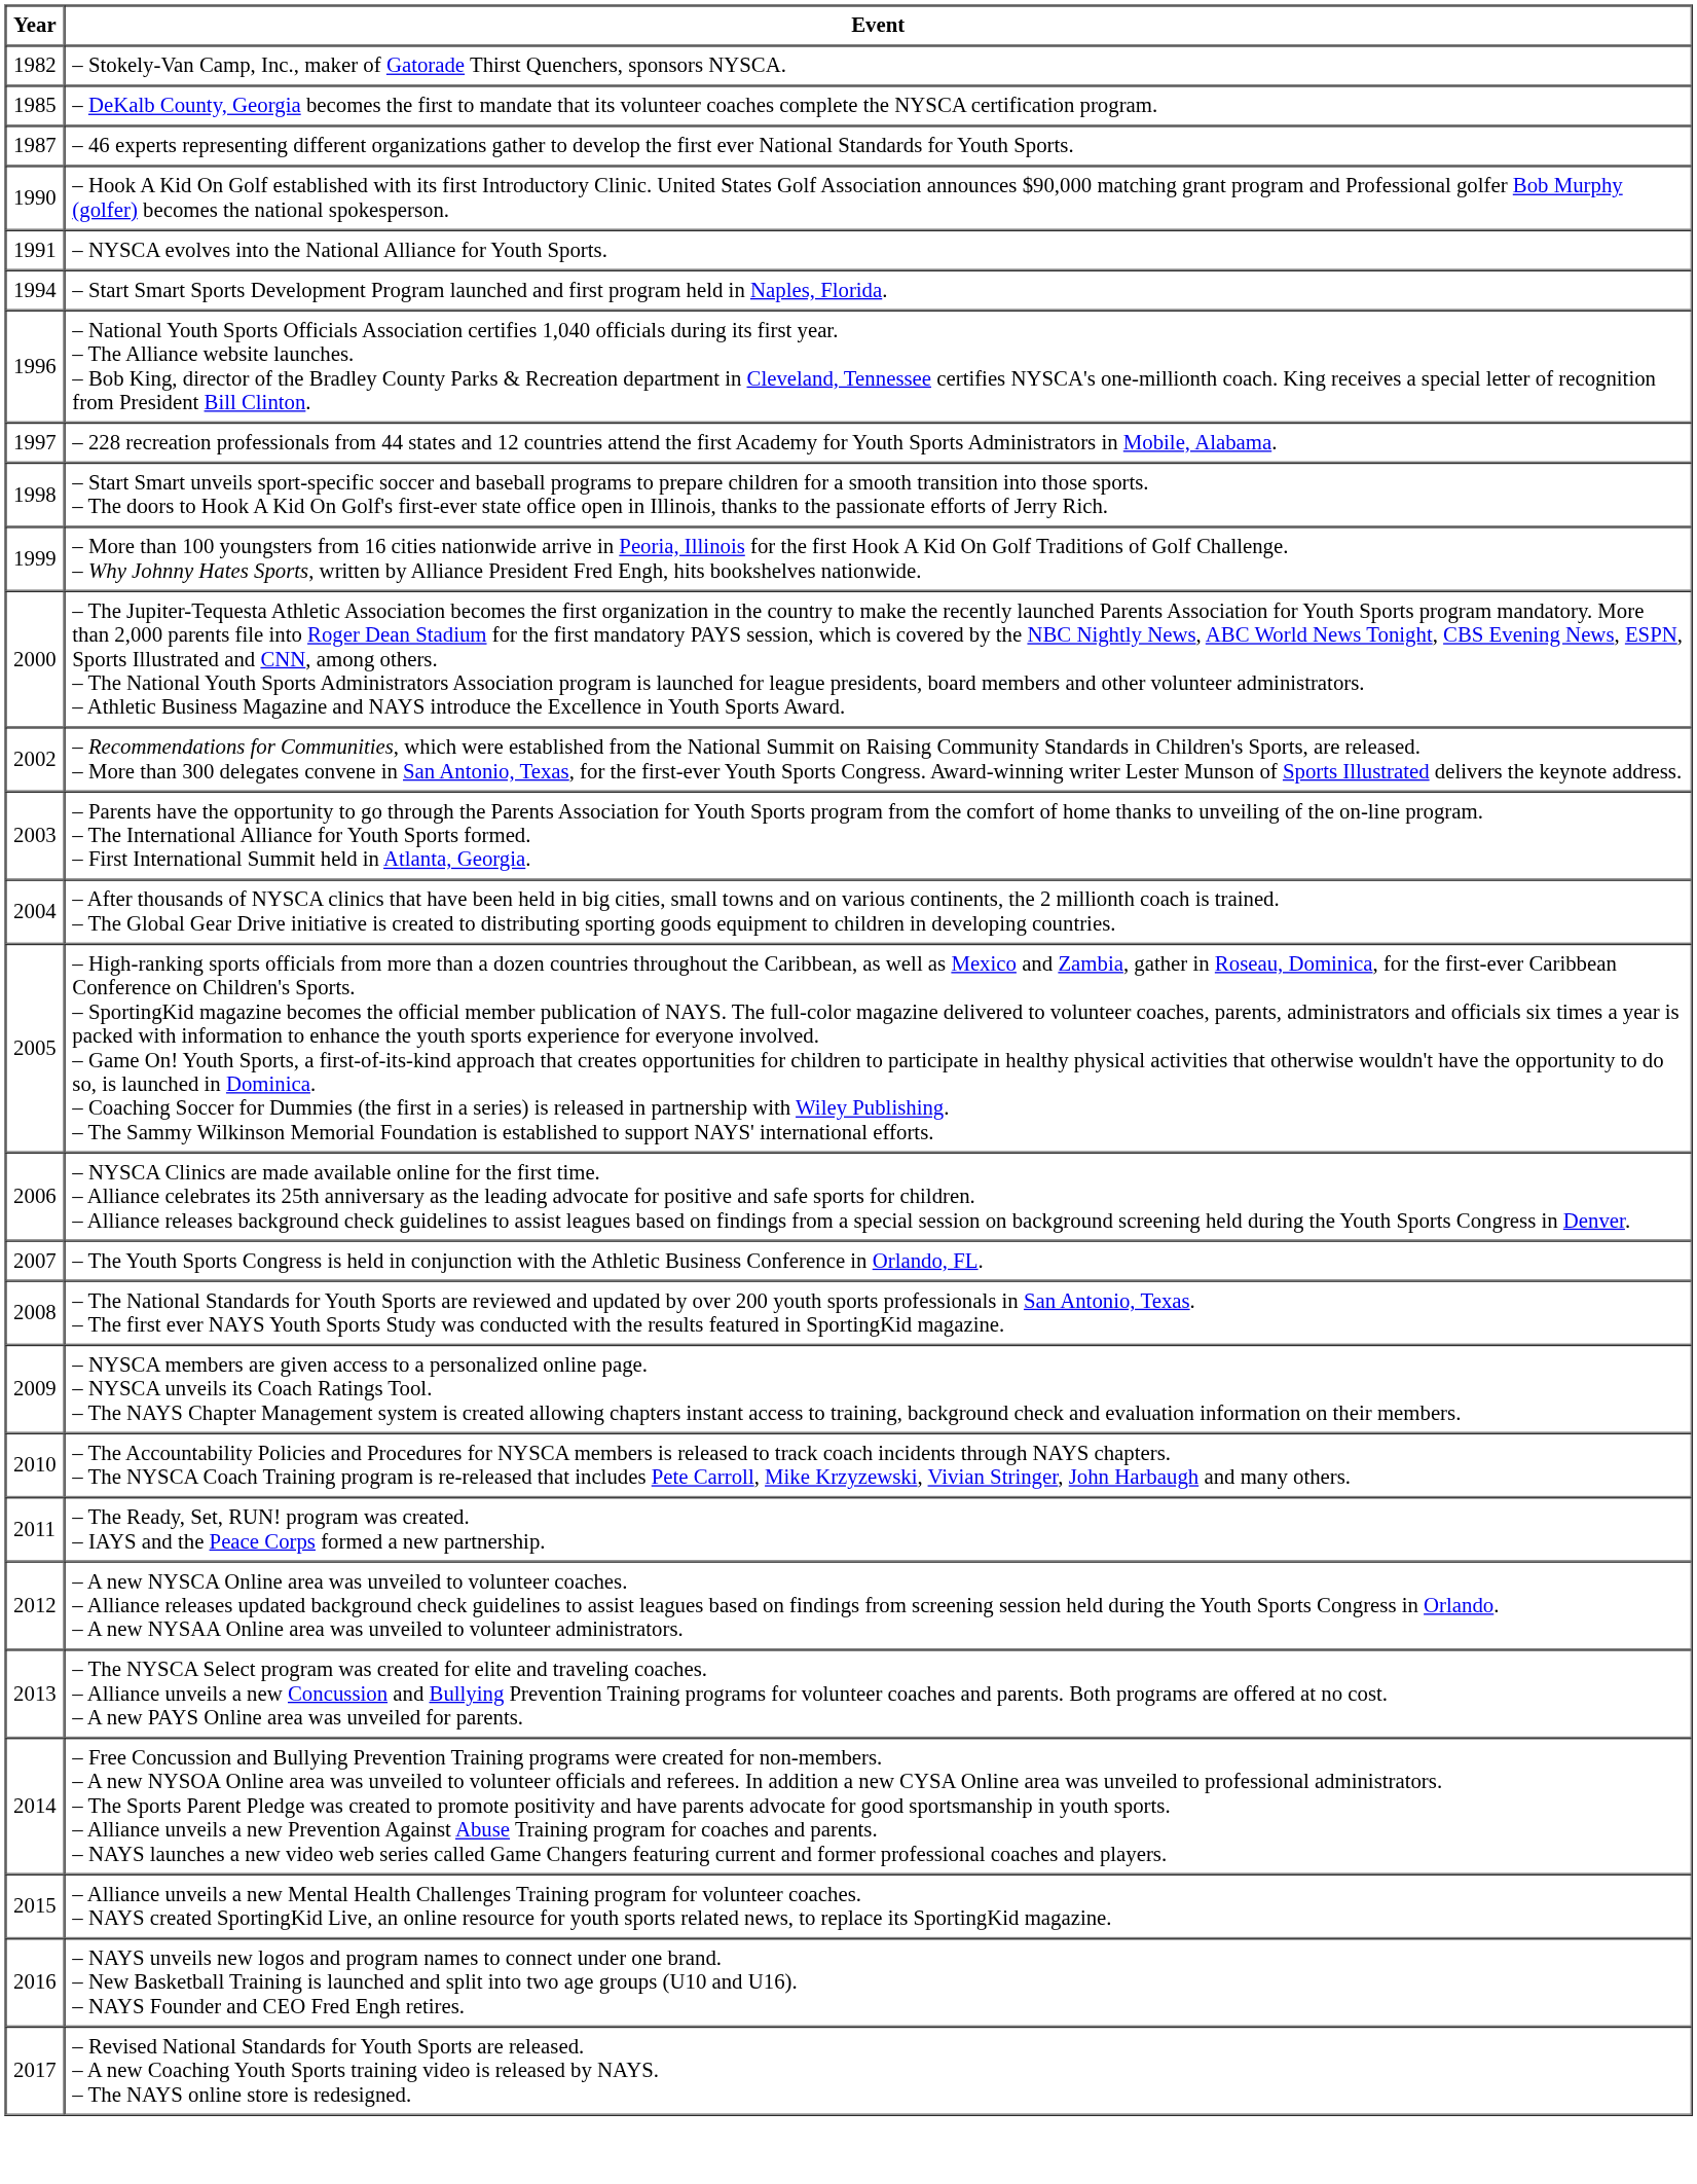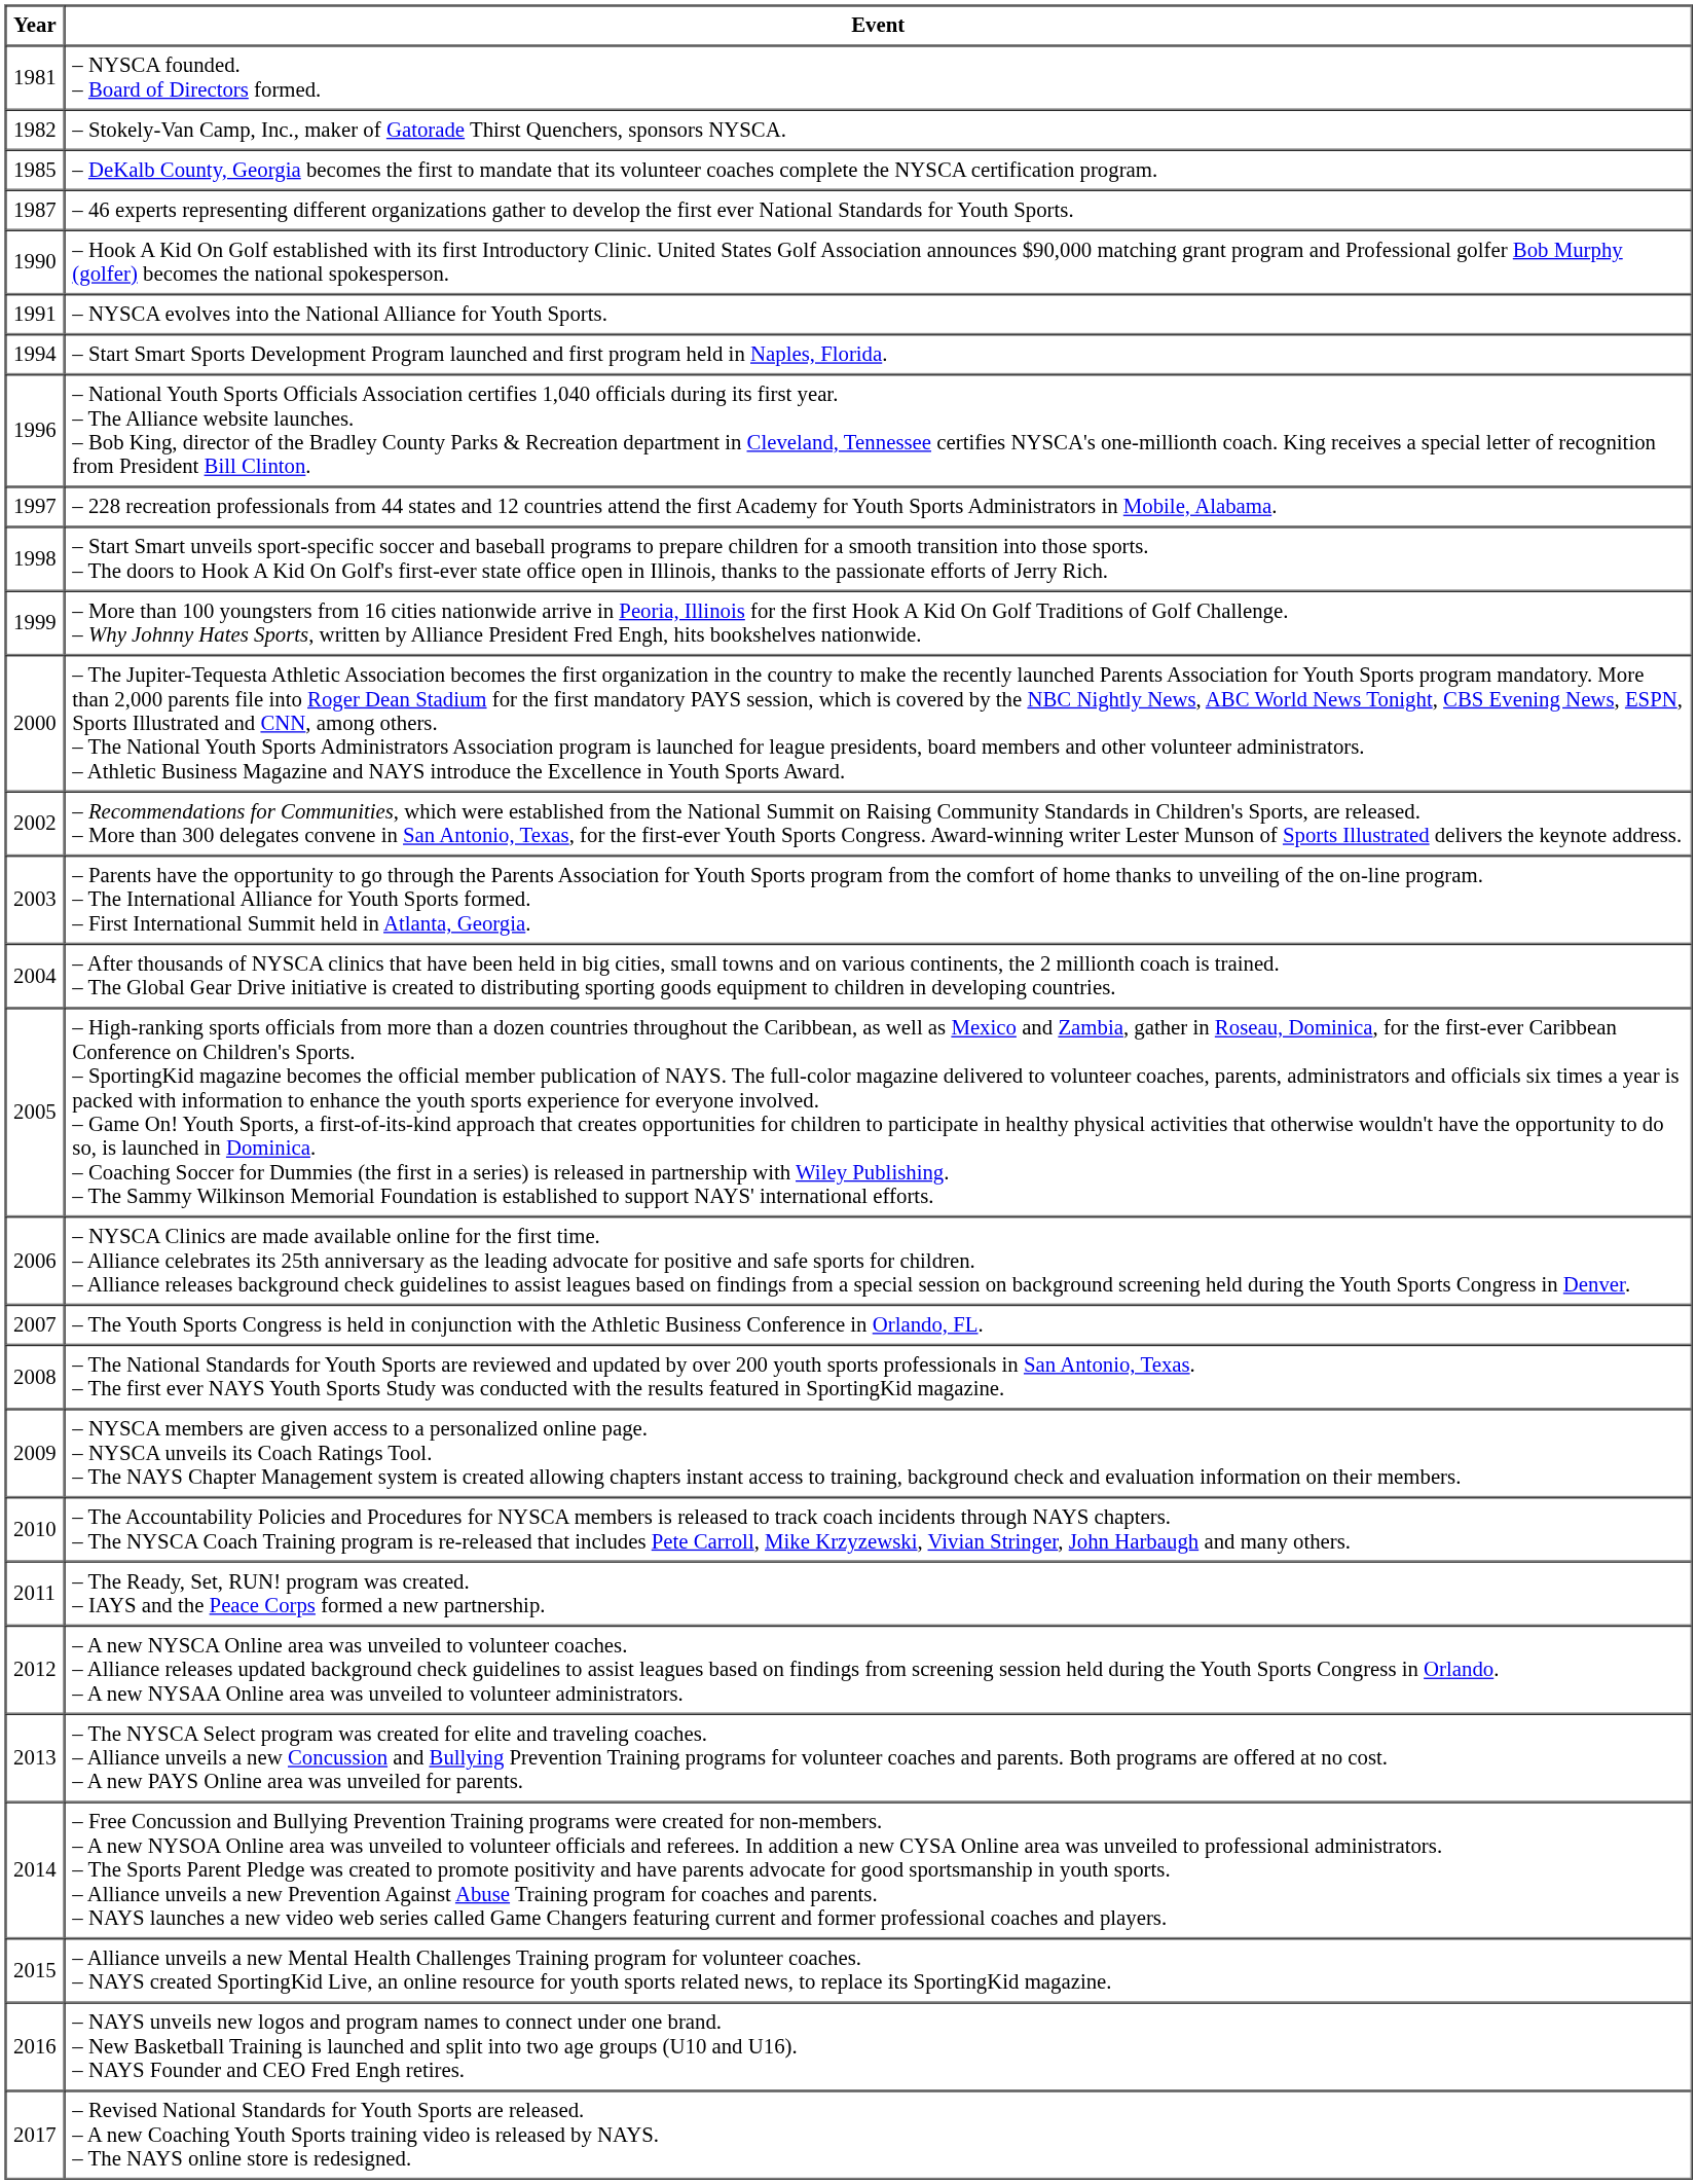+ row: 1981 | – NYSCA founded. – Board of Directors formed.
